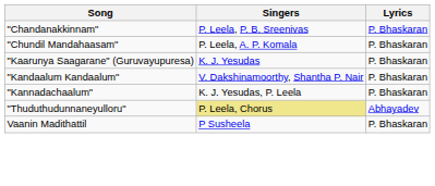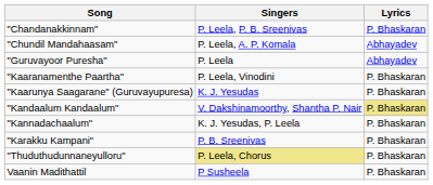"Chundil Mandahaasam" | Lyrics: P. Bhaskaran -> Abhayadev
+ row: "Guruvayoor Puresha" | P. Leela | Abhayadev
+ row: "Kaaranamenthe Paartha" | P. Leela, Vinodini | P. Bhaskaran
"Kandaalum Kandaalum" | Lyrics: no background -> khaki background
+ row: "Karakku Kampani" | P. B. Sreenivas | P. Bhaskaran
"Thuduthudunnaneyulloru" | Lyrics: Abhayadev -> P. Bhaskaran
